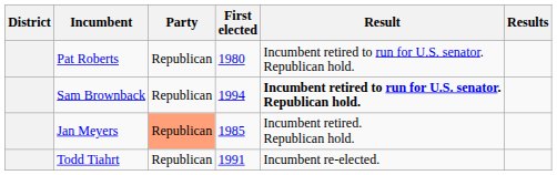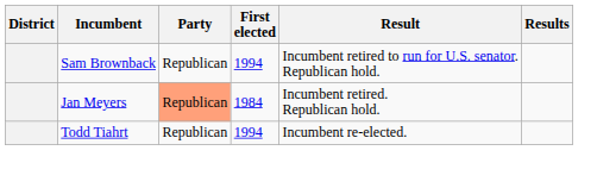- row: Pat Roberts | Republican | 1980 | Incumbent retired to run for U.S. senator. Republican hold.
Sam Brownback | Result: bold -> normal
Jan Meyers | First elected: 1985 -> 1984
Todd Tiahrt | First elected: 1991 -> 1994
